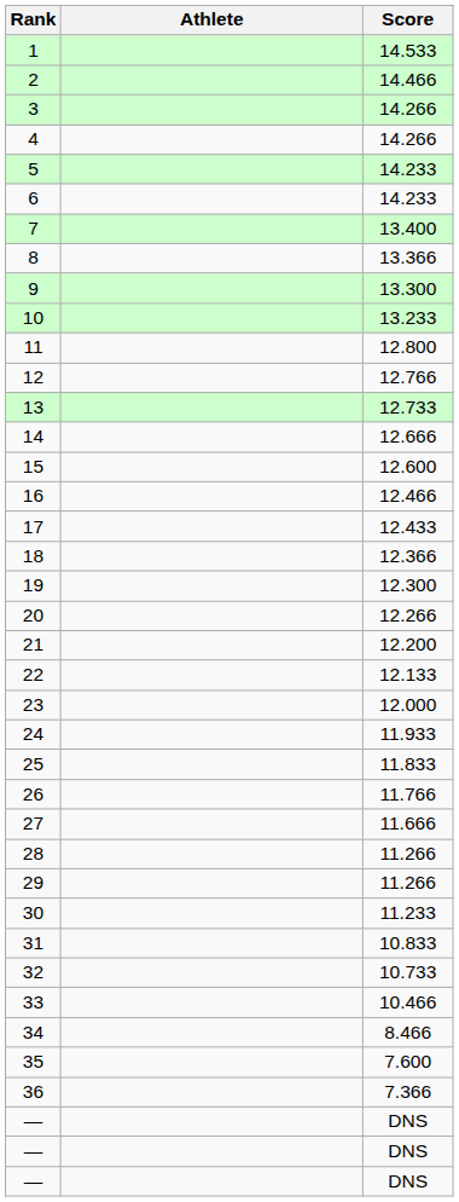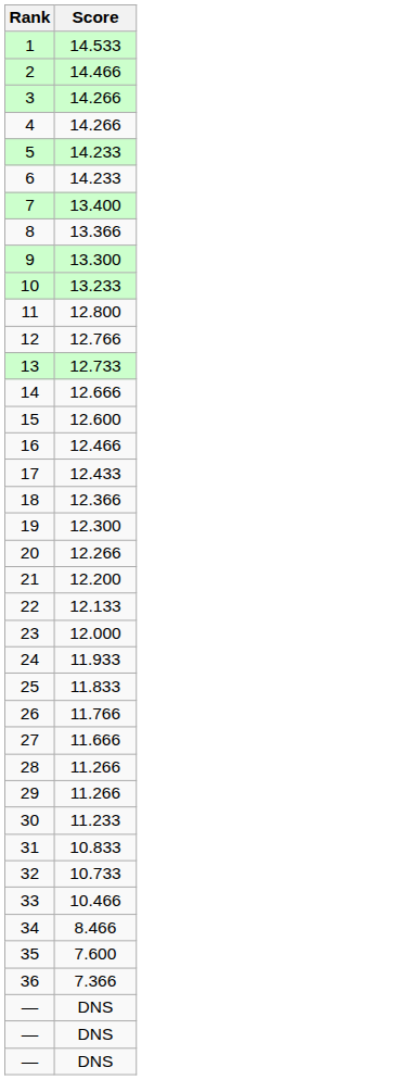- column: Athlete
